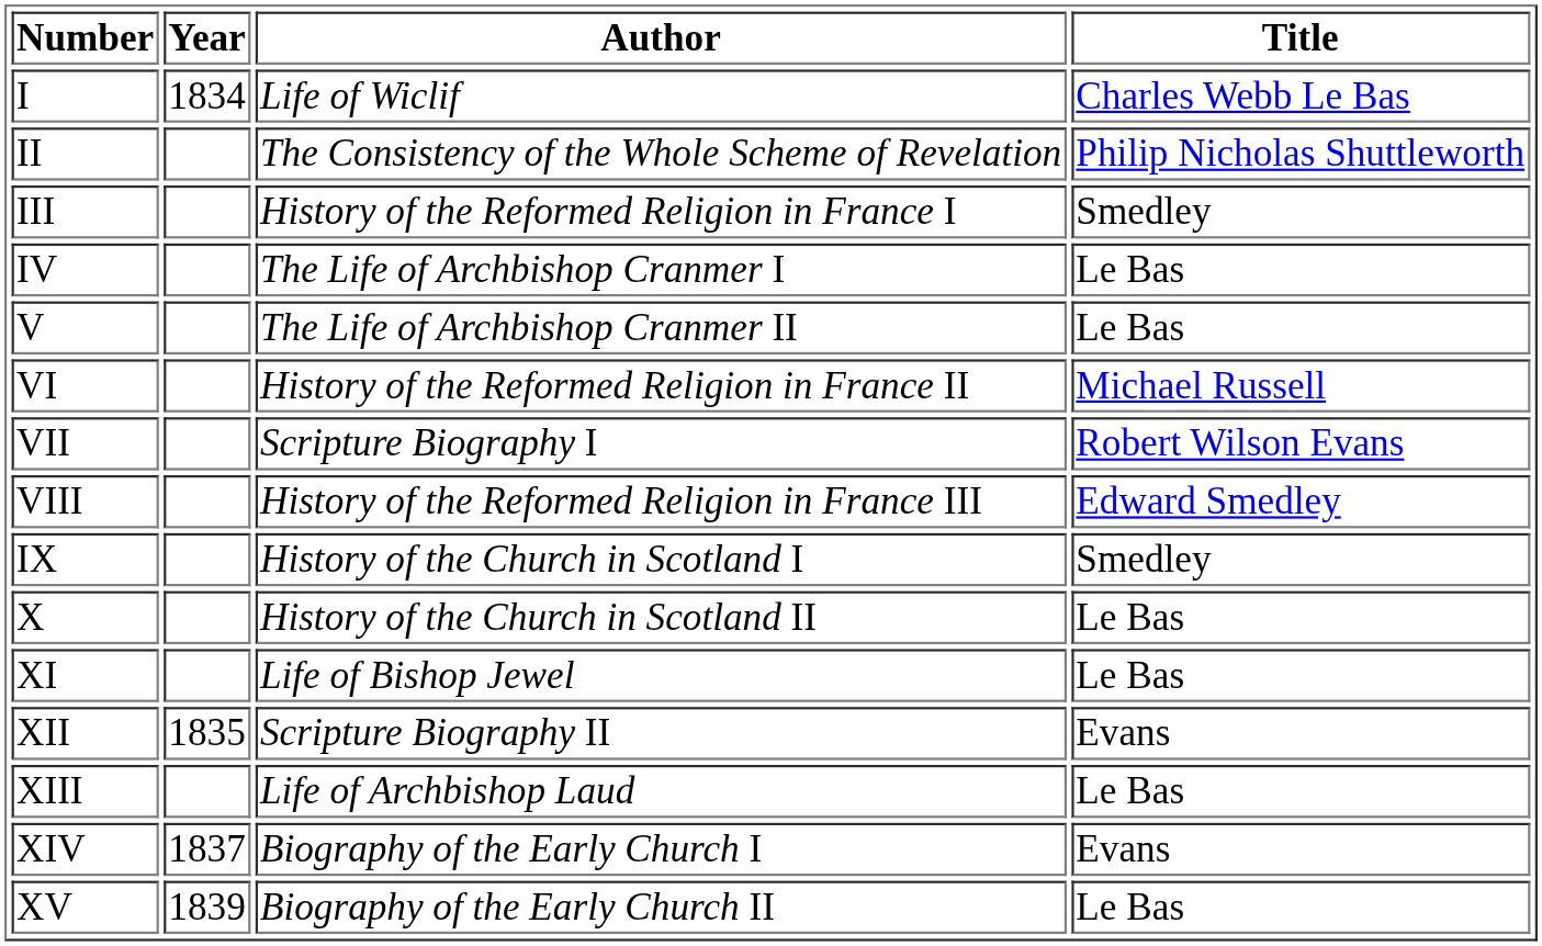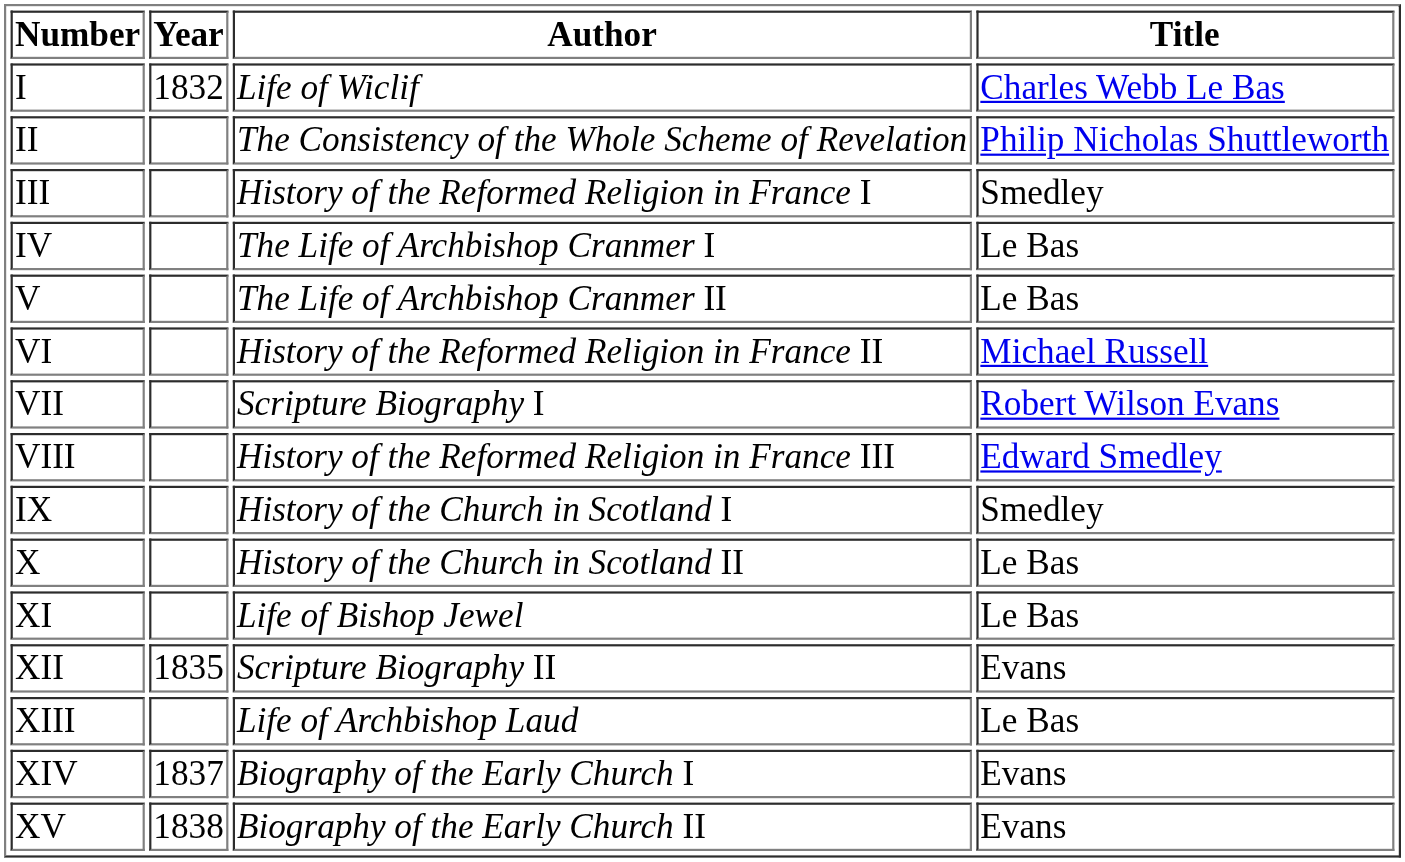I | Year: 1834 -> 1832
XV | Year: 1839 -> 1838
XV | Title: Le Bas -> Evans
